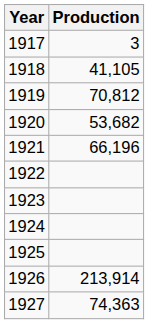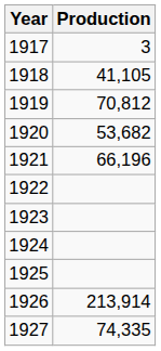1927 | Production: 74,363 -> 74,335
